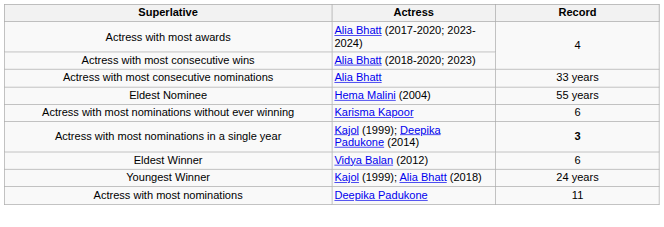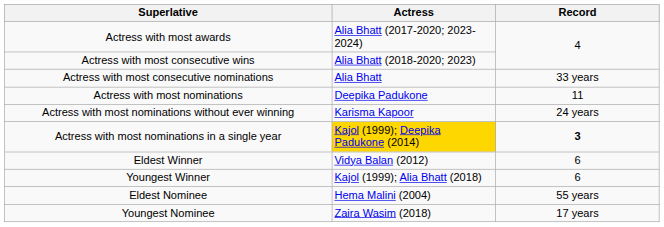rows swapped: Actress with most nominations <-> Eldest Nominee
Actress with most nominations without ever winning | Record: 6 -> 24 years
Actress with most nominations in a single year | Actress: no background -> gold background
Youngest Winner | Record: 24 years -> 6
+ row: Youngest Nominee | Zaira Wasim (2018) | 17 years
